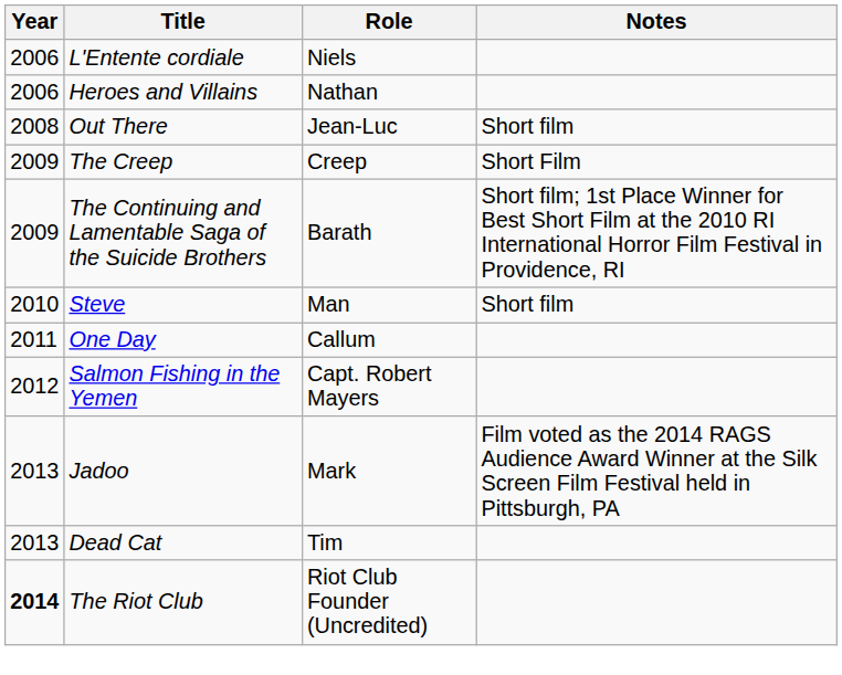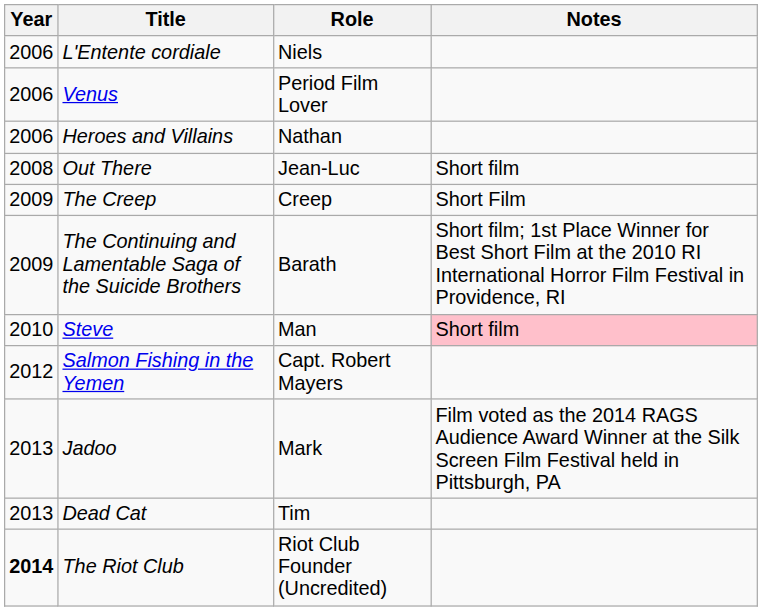+ row: 2006 | Venus | Period Film Lover
Steve | Notes: no background -> pink background
- row: 2011 | One Day | Callum
